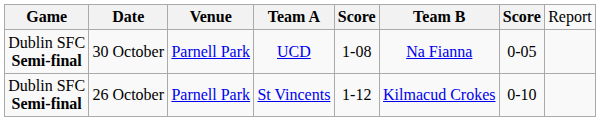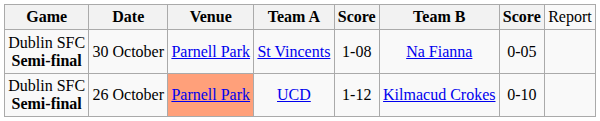30 October | column 4: UCD -> St Vincents
26 October | column 3: no background -> lightsalmon background
26 October | column 4: St Vincents -> UCD
